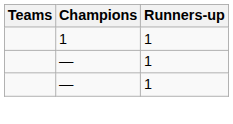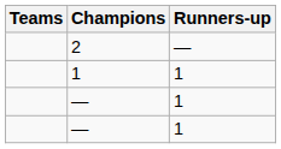+ row: 2 | —
